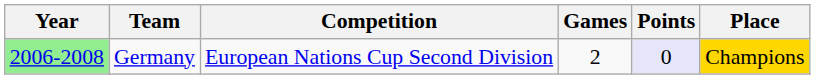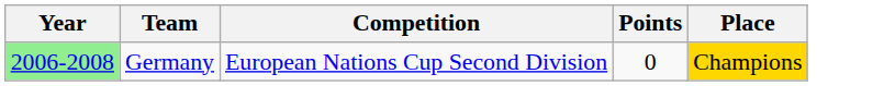- column: Games | 2
Germany | Points: lavender background -> no background
